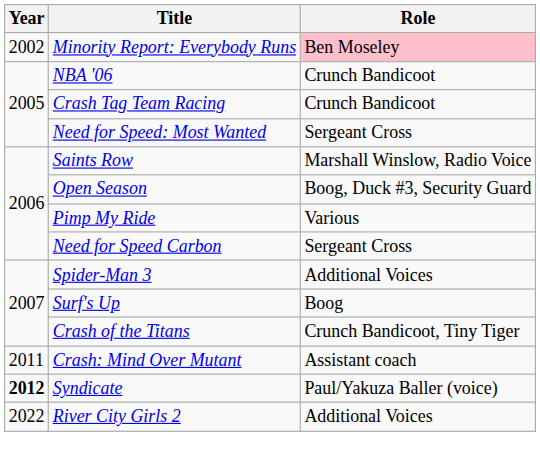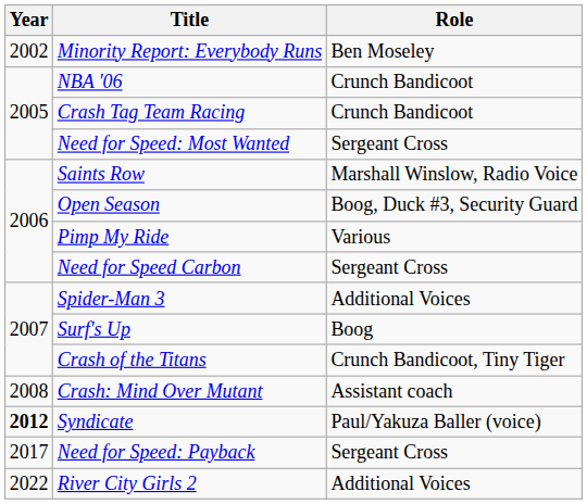Minority Report: Everybody Runs | Role: pink background -> no background
Crash: Mind Over Mutant | Year: 2011 -> 2008
+ row: 2017 | Need for Speed: Payback | Sergeant Cross
